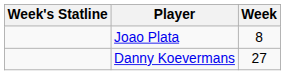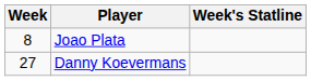columns swapped: Week <-> Week's Statline
